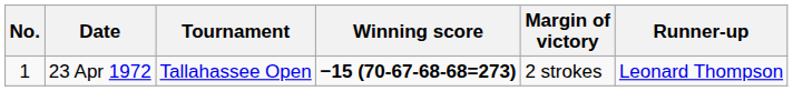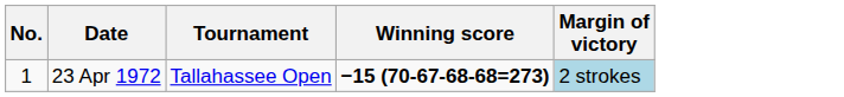- column: Runner-up | Leonard Thompson
23 Apr 1972 | Margin of victory: no background -> lightblue background
